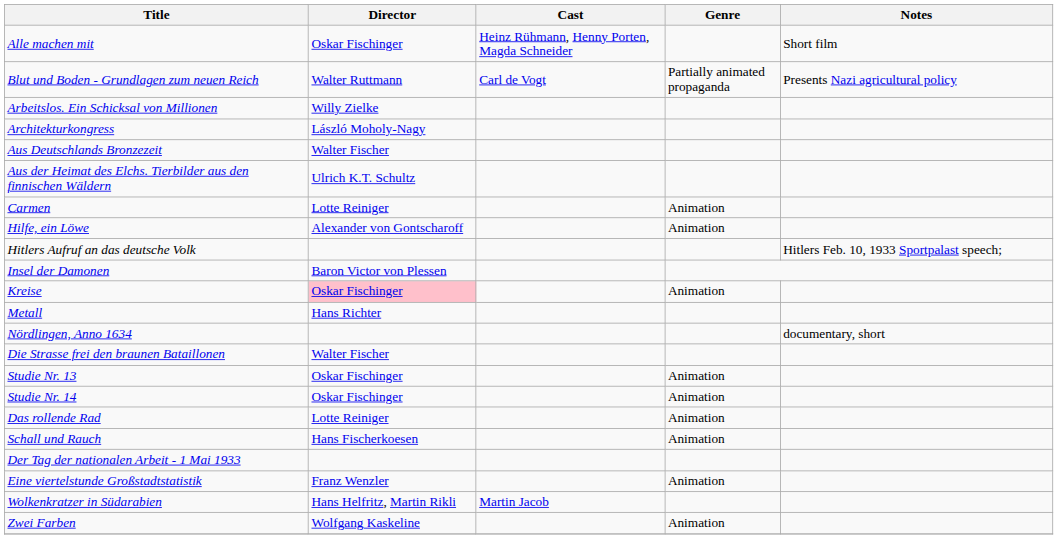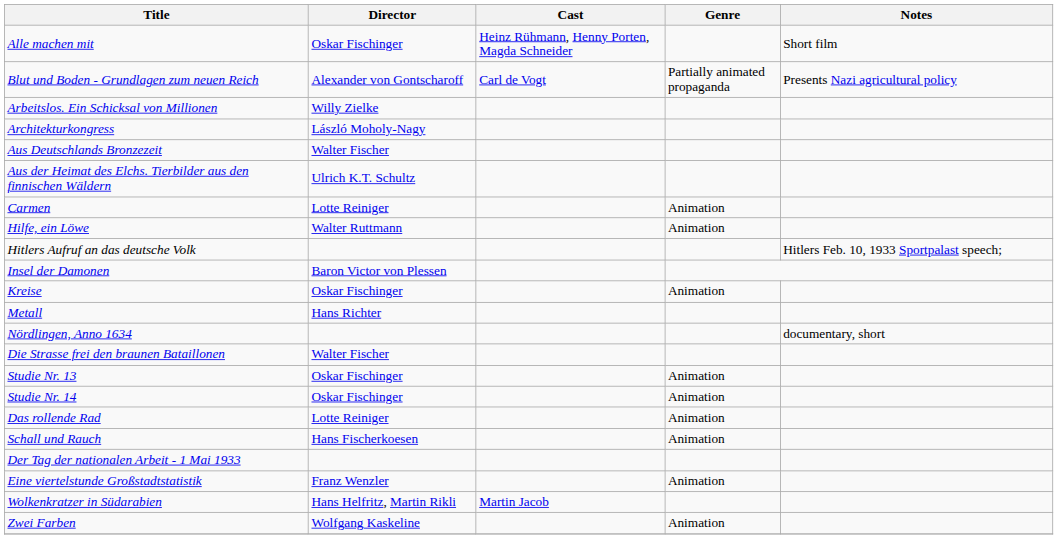Blut und Boden - Grundlagen zum neuen Reich | Director: Walter Ruttmann -> Alexander von Gontscharoff
Hilfe, ein Löwe | Director: Alexander von Gontscharoff -> Walter Ruttmann
Kreise | Director: pink background -> no background
